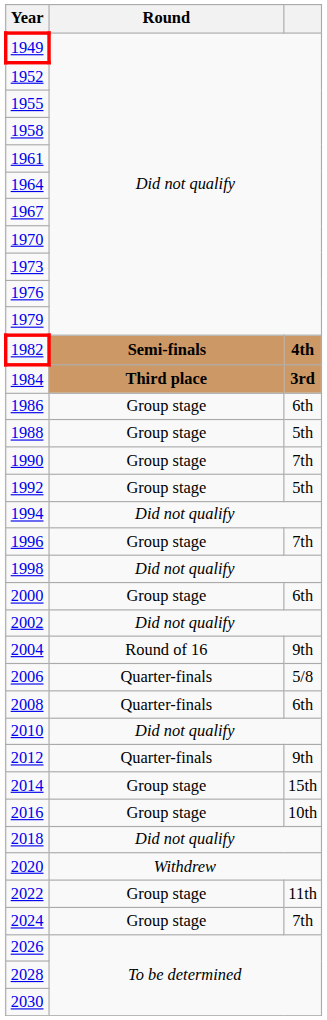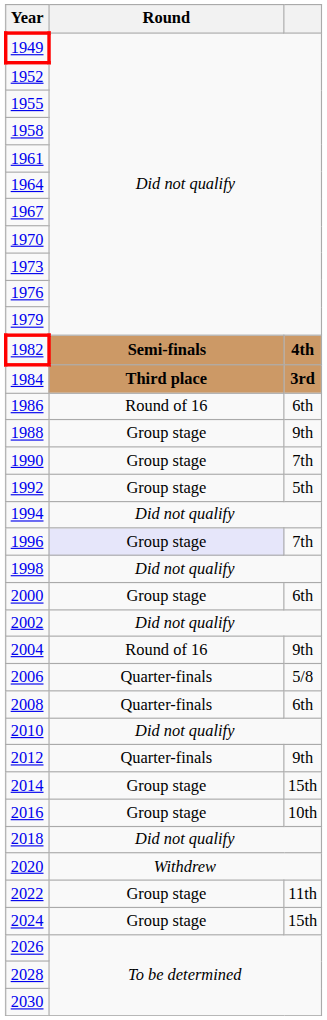1986 | Round: Group stage -> Round of 16
1988 | column 3: 5th -> 9th
1996 | Round: no background -> lavender background
2024 | column 3: 7th -> 15th
